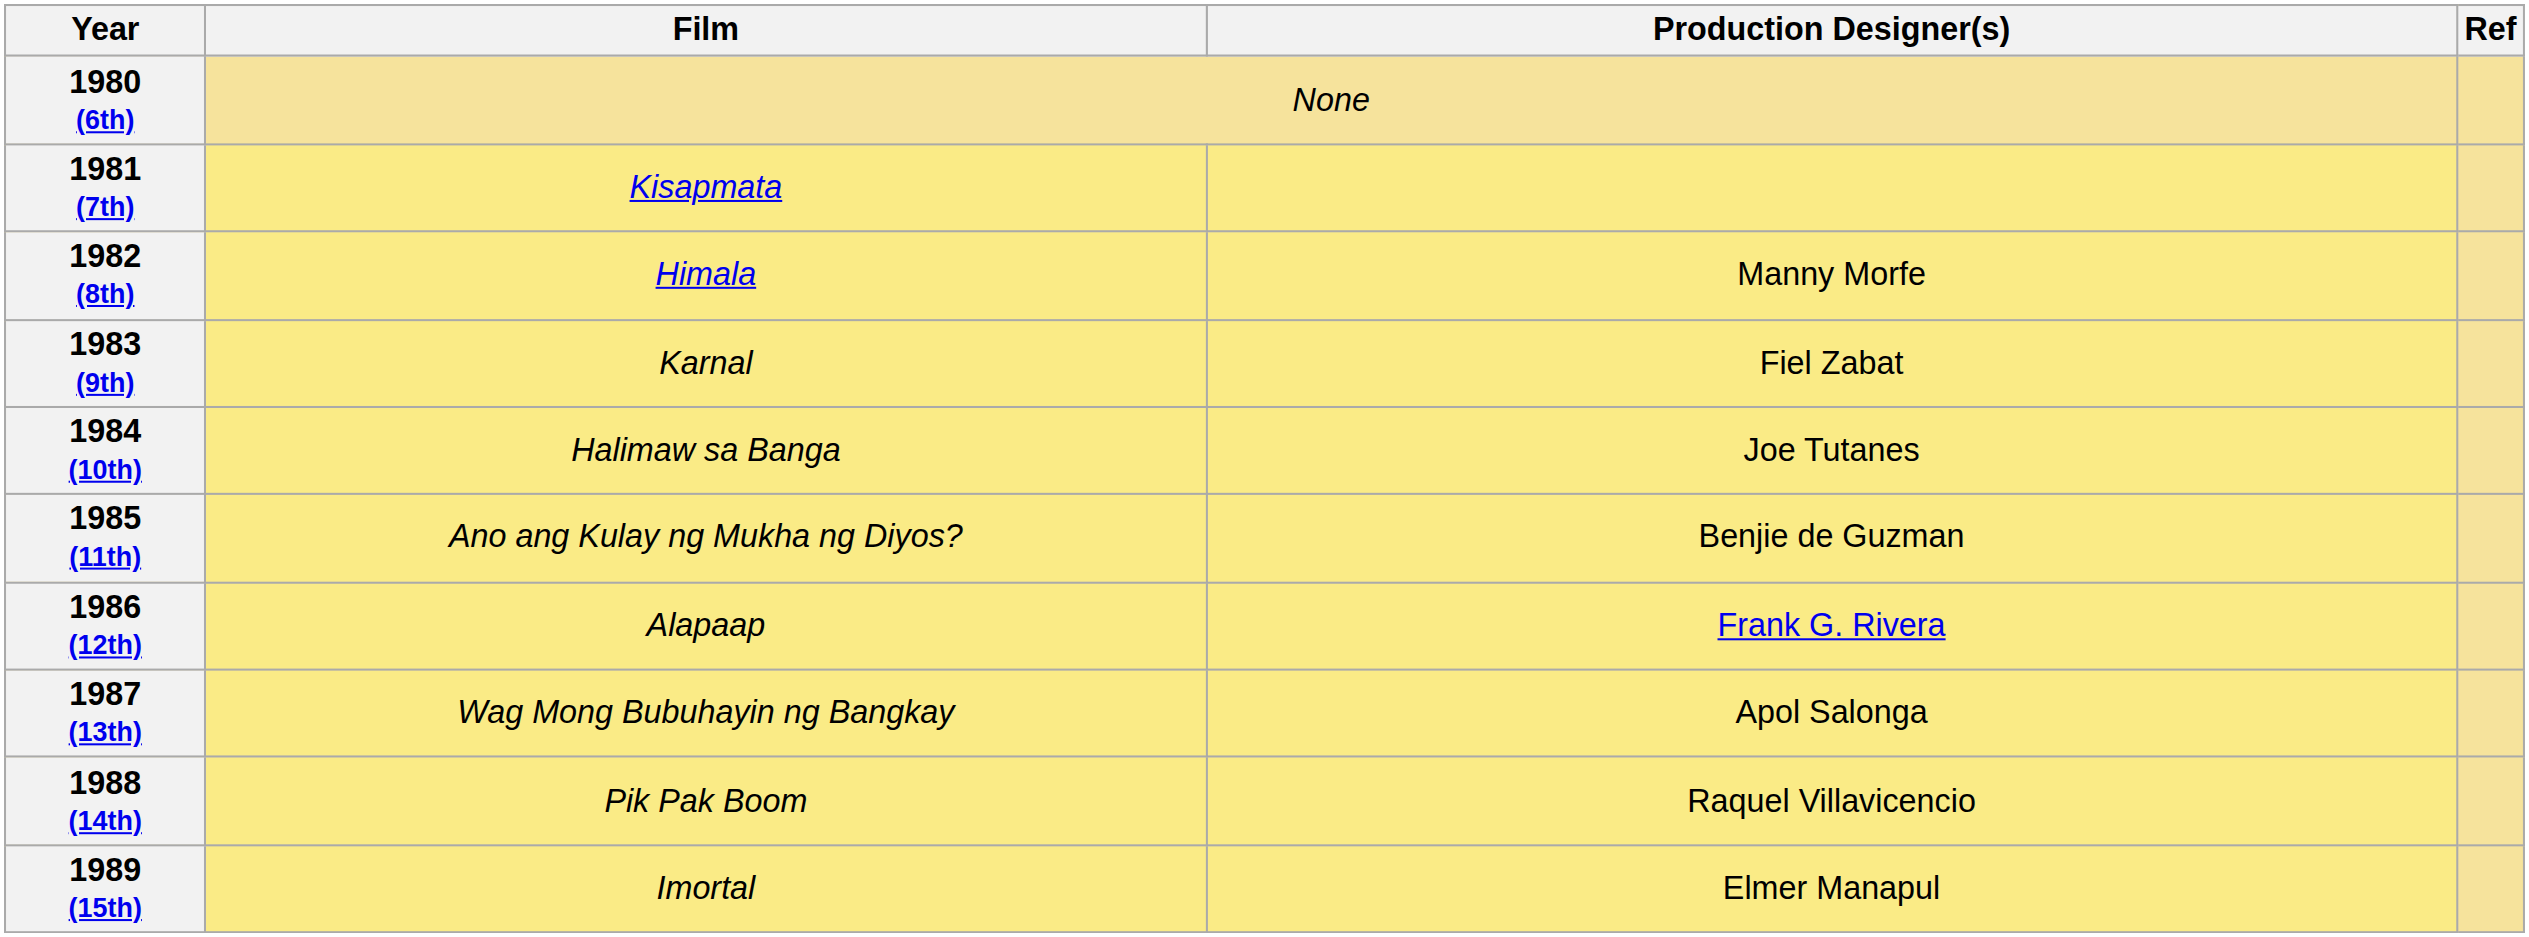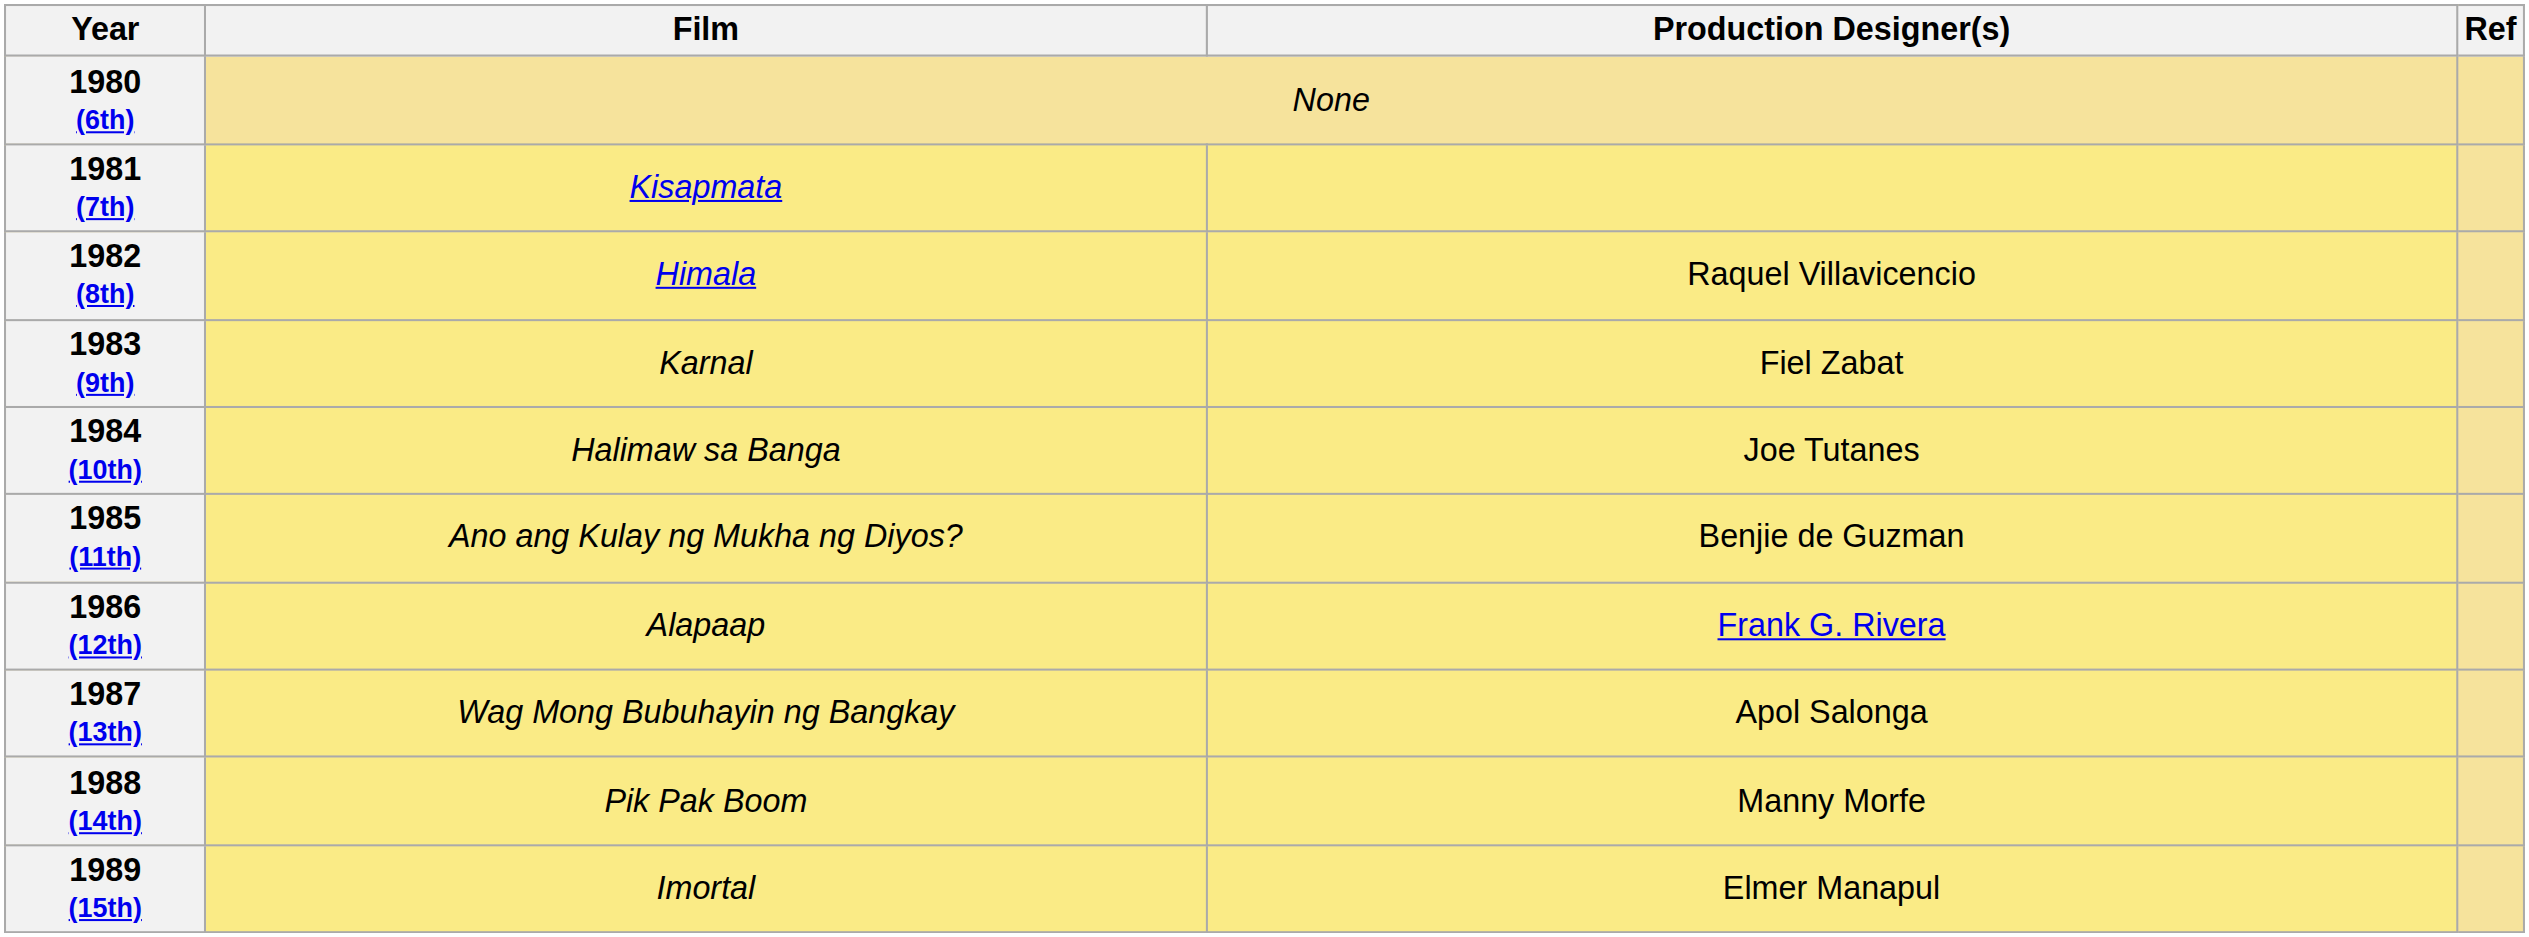1982 (8th) | Production Designer(s): Manny Morfe -> Raquel Villavicencio
1988 (14th) | Production Designer(s): Raquel Villavicencio -> Manny Morfe
